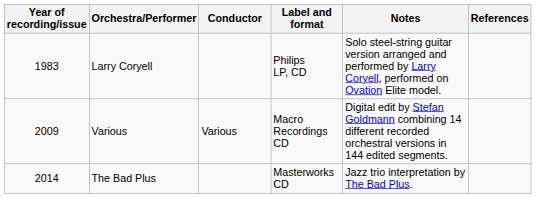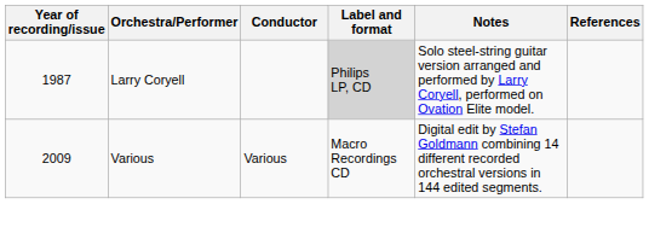Larry Coryell | Year of recording/issue: 1983 -> 1987
Larry Coryell | Label and format: no background -> lightgrey background
- row: 2014 | The Bad Plus | Masterworks CD | Jazz trio interpretation by The Bad Plus.
